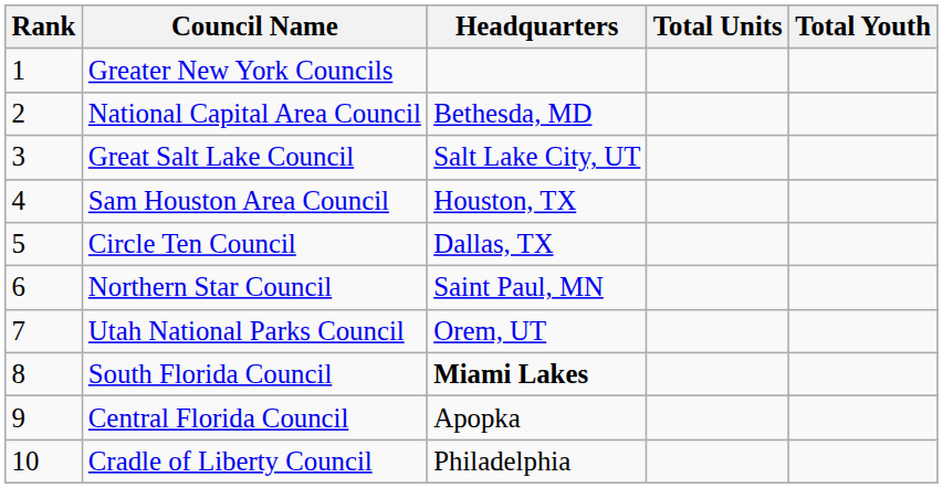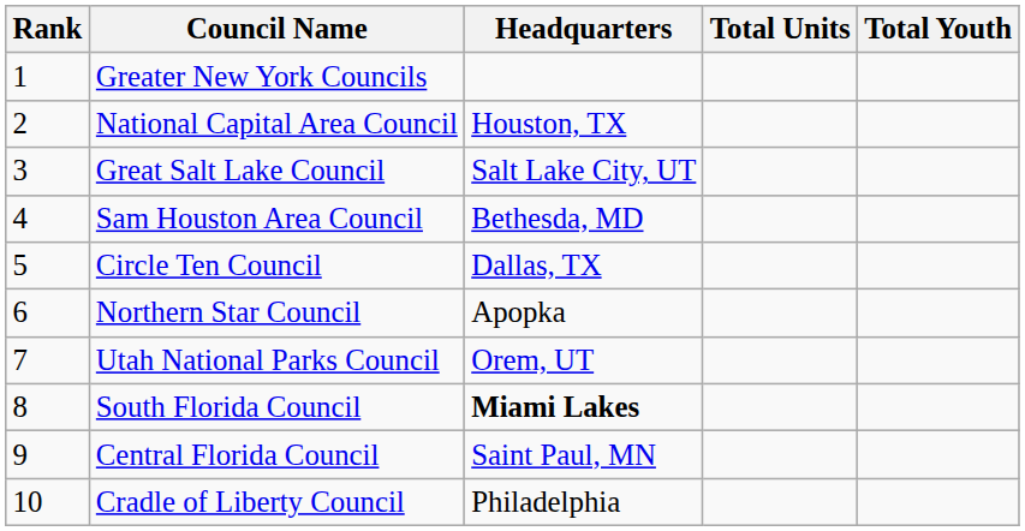National Capital Area Council | Headquarters: Bethesda, MD -> Houston, TX
Sam Houston Area Council | Headquarters: Houston, TX -> Bethesda, MD
Northern Star Council | Headquarters: Saint Paul, MN -> Apopka
Central Florida Council | Headquarters: Apopka -> Saint Paul, MN
